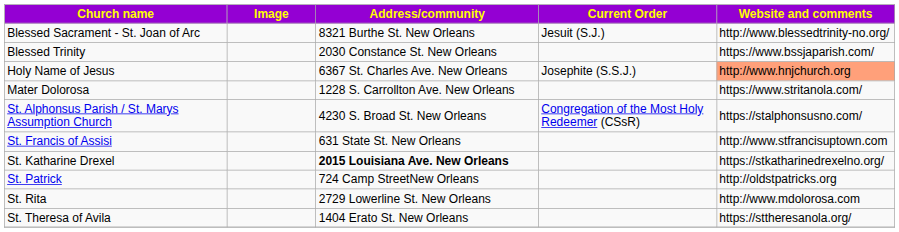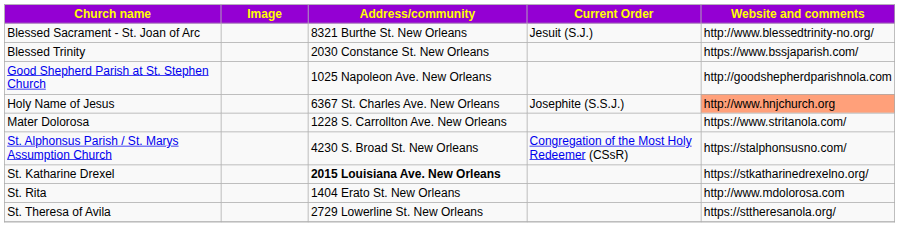+ row: Good Shepherd Parish at St. Stephen Church | 1025 Napoleon Ave. New Orleans | http://goodshepherdparishnola.com
- row: St. Francis of Assisi | 631 State St. New Orleans | http://www.stfrancisuptown.com
- row: St. Patrick | 724 Camp StreetNew Orleans | http://oldstpatricks.org
St. Rita | Address/community: 2729 Lowerline St. New Orleans -> 1404 Erato St. New Orleans
St. Theresa of Avila | Address/community: 1404 Erato St. New Orleans -> 2729 Lowerline St. New Orleans
